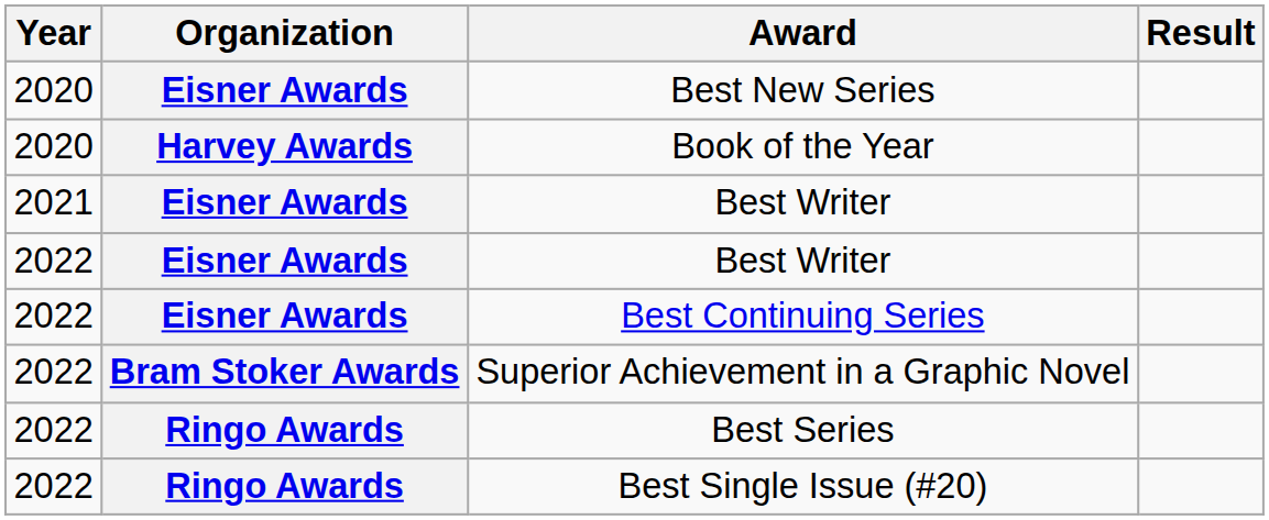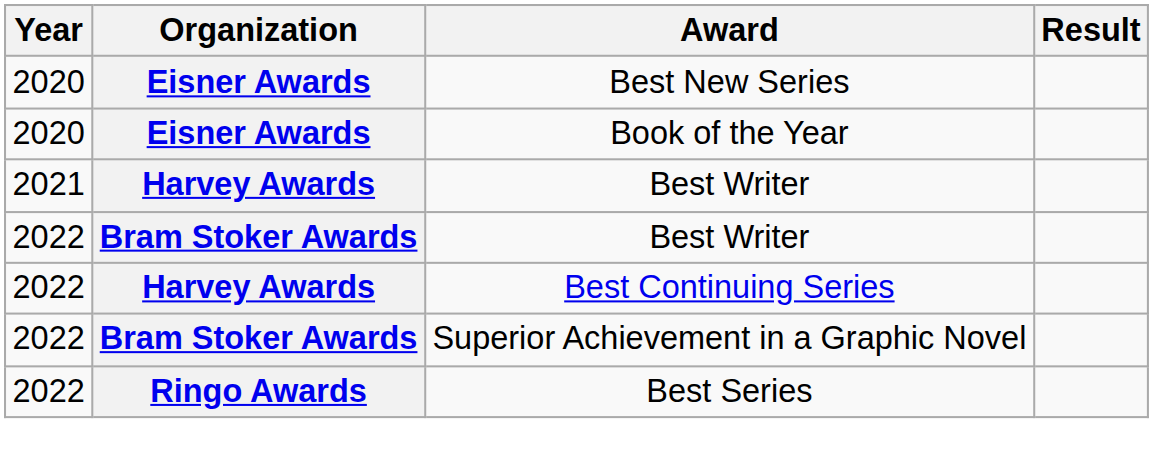Book of the Year | Organization: Harvey Awards -> Eisner Awards
2021 / Best Writer | Organization: Eisner Awards -> Harvey Awards
2022 / Best Writer | Organization: Eisner Awards -> Bram Stoker Awards
Best Continuing Series | Organization: Eisner Awards -> Harvey Awards
- row: 2022 | Ringo Awards | Best Single Issue (#20)
